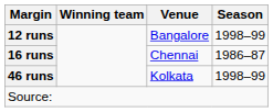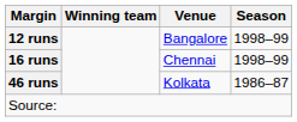16 runs | Season: 1986–87 -> 1998–99
46 runs | Season: 1998–99 -> 1986–87
